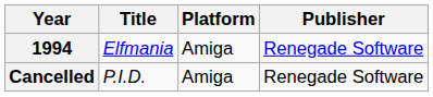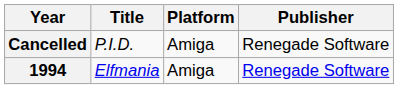rows swapped: 1994 <-> Cancelled
